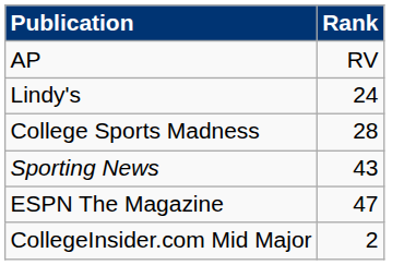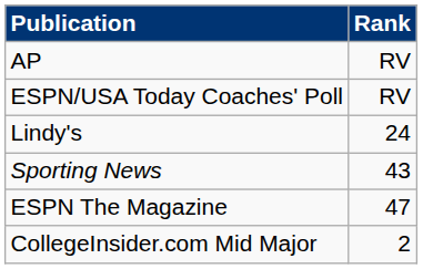+ row: ESPN/USA Today Coaches' Poll | RV
- row: College Sports Madness | 28
